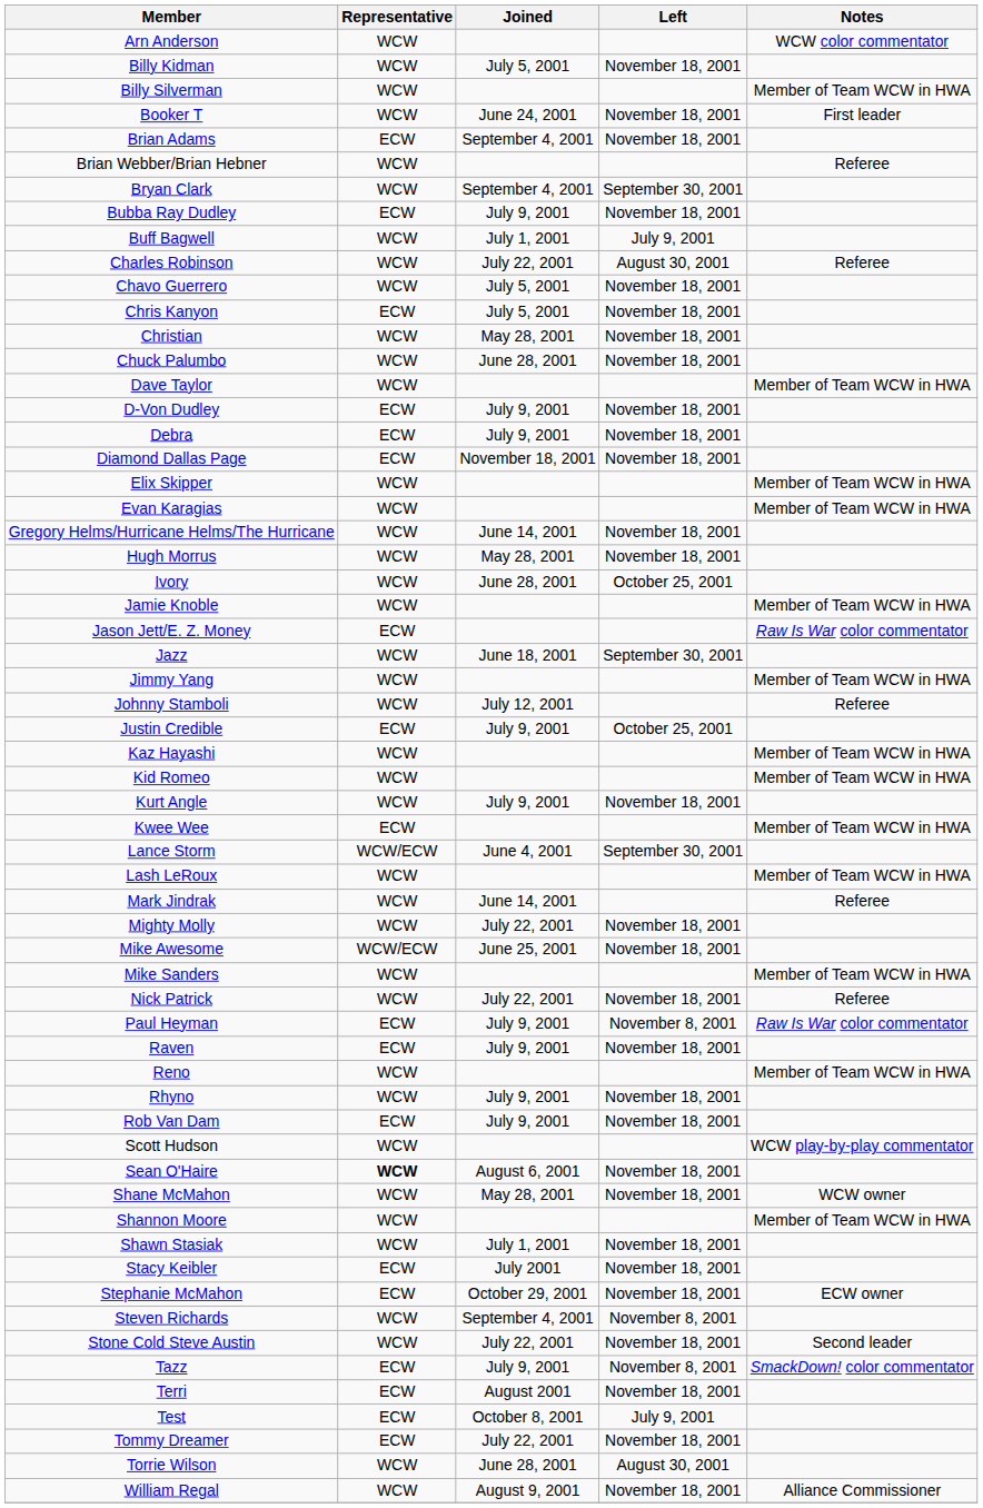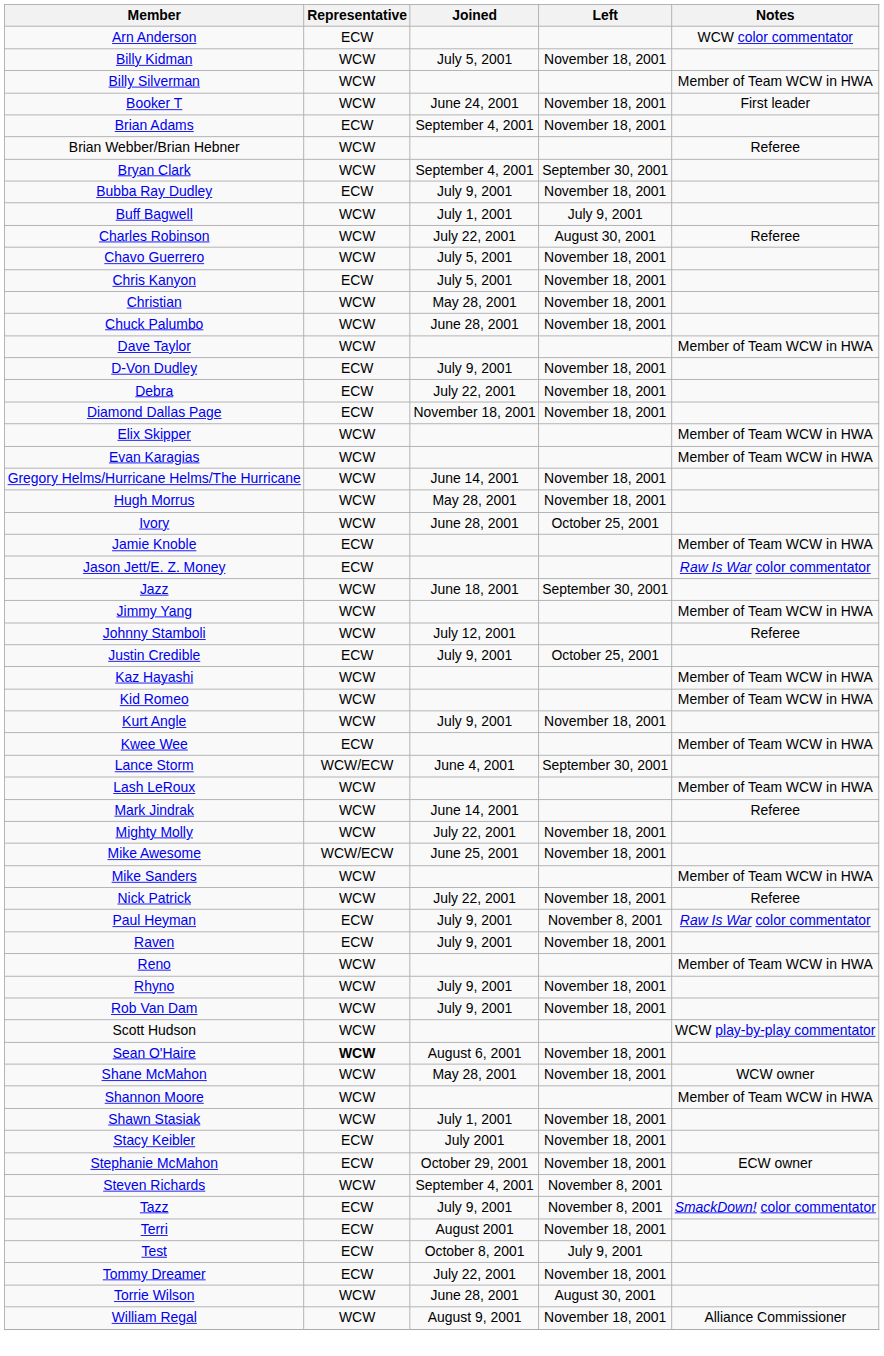Arn Anderson | Representative: WCW -> ECW
Debra | Joined: July 9, 2001 -> July 22, 2001
Jamie Knoble | Representative: WCW -> ECW
Rob Van Dam | Representative: ECW -> WCW
- row: Stone Cold Steve Austin | WCW | July 22, 2001 | November 18, 2001 | Second leader
